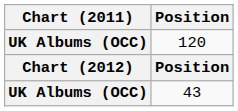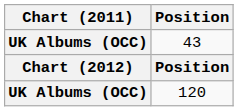rows swapped: 43 <-> 120
